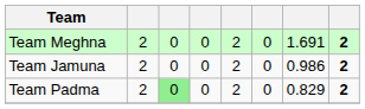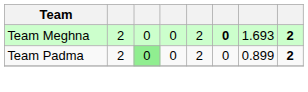Team Meghna | column 6: normal -> bold
Team Meghna | column 7: 1.691 -> 1.693
- row: Team Jamuna | 2 | 0 | 0 | 2 | 0 | 0.986 | 2
Team Padma | column 7: 0.829 -> 0.899
